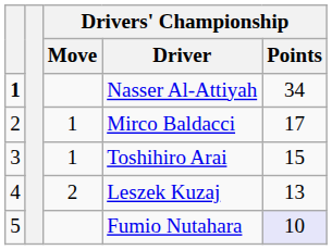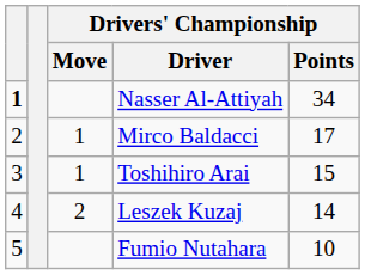Leszek Kuzaj | Drivers' Championship / Points: 13 -> 14
Fumio Nutahara | Drivers' Championship / Points: lavender background -> no background
